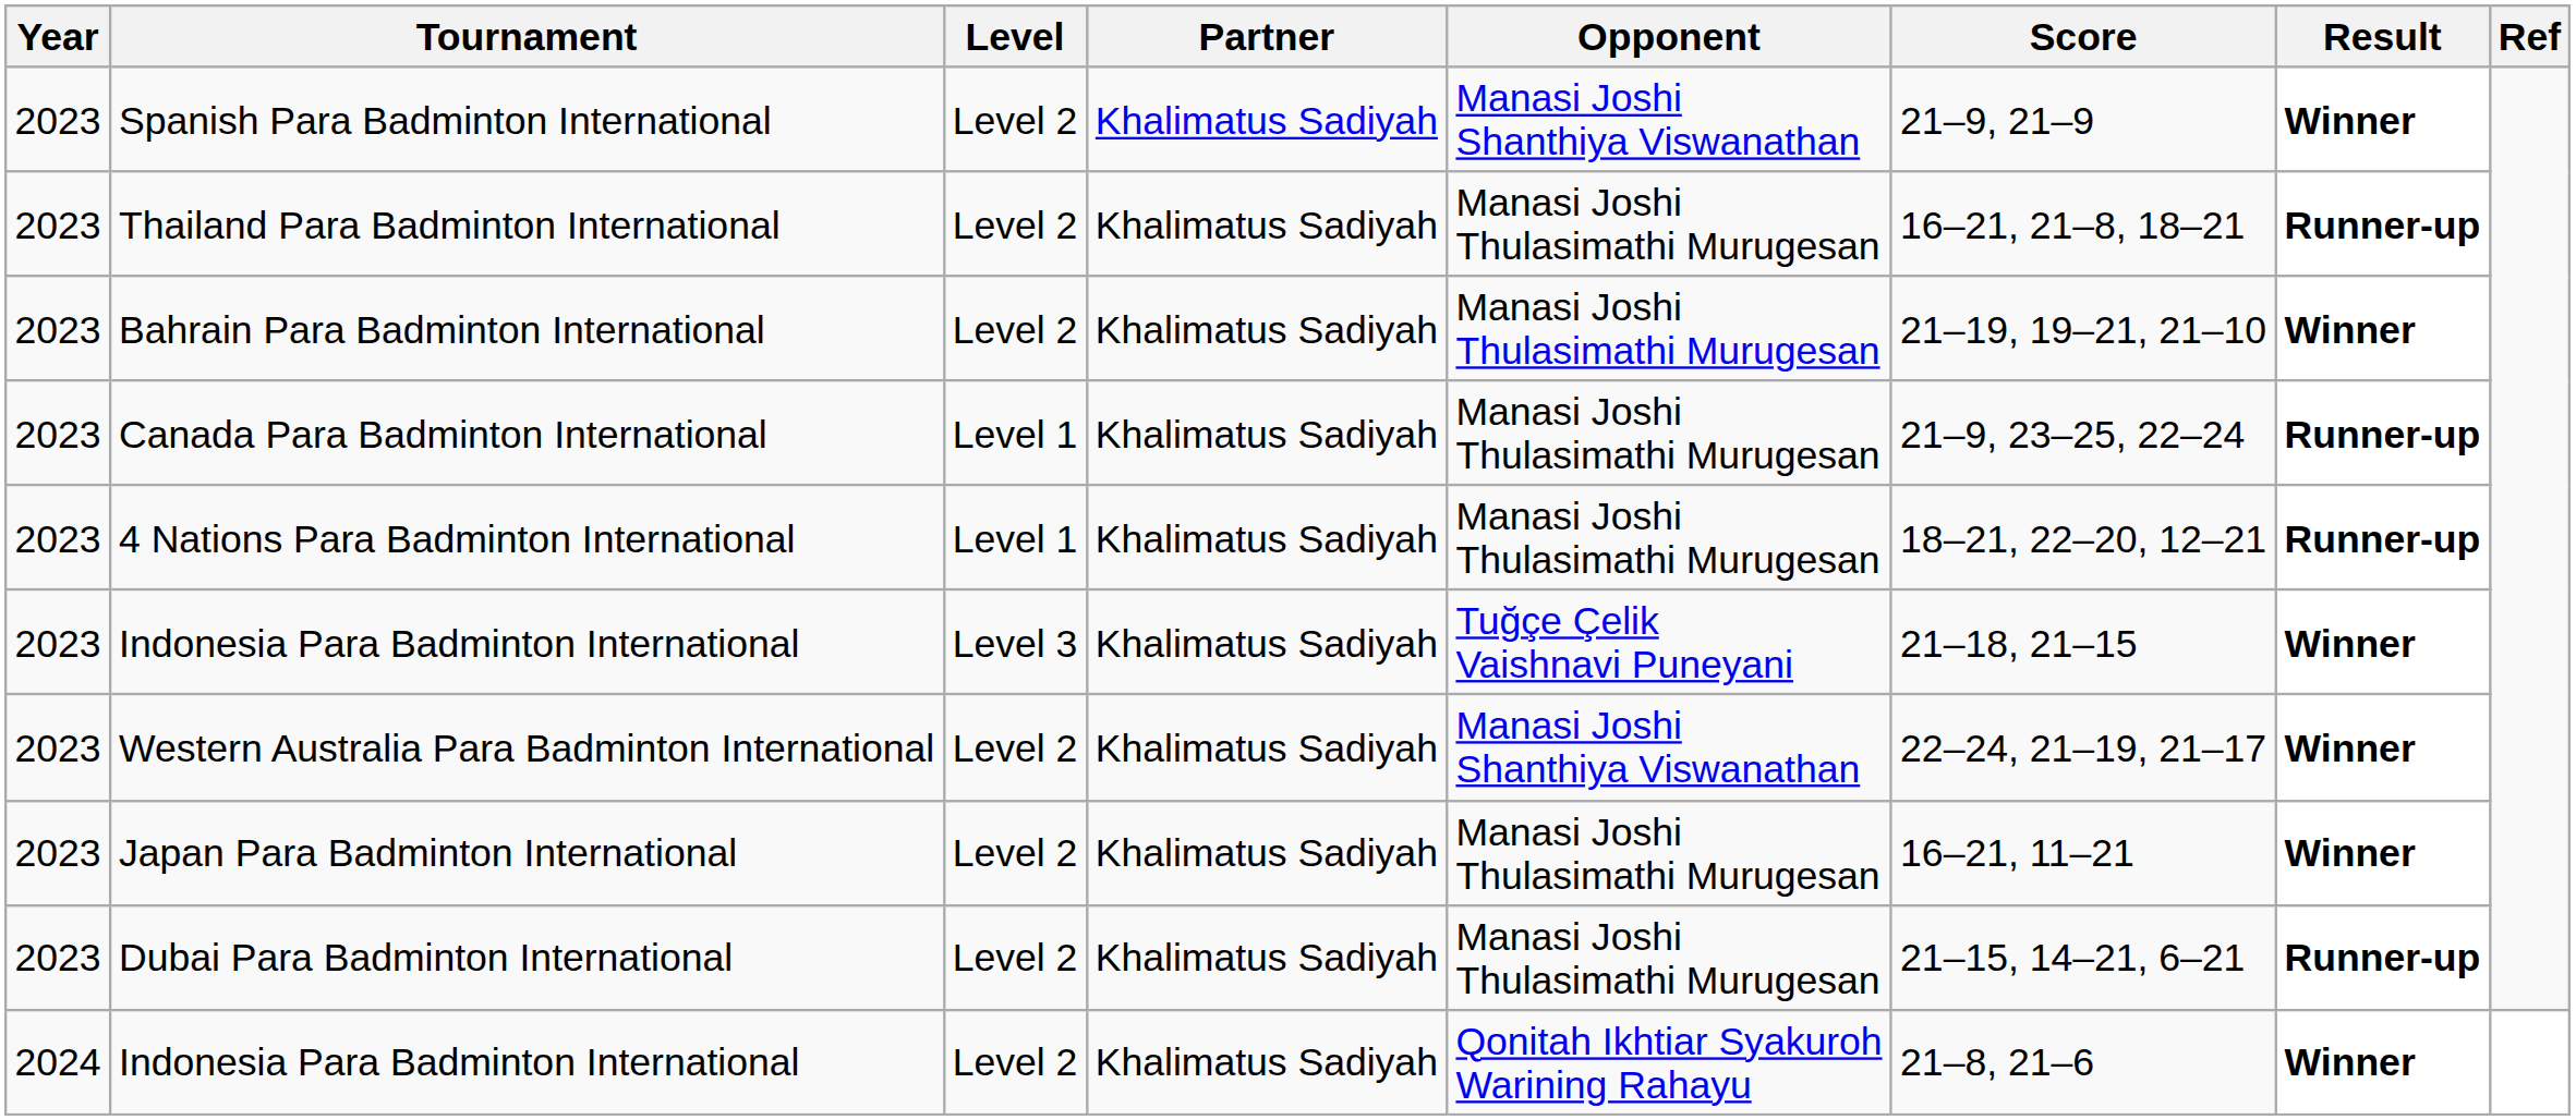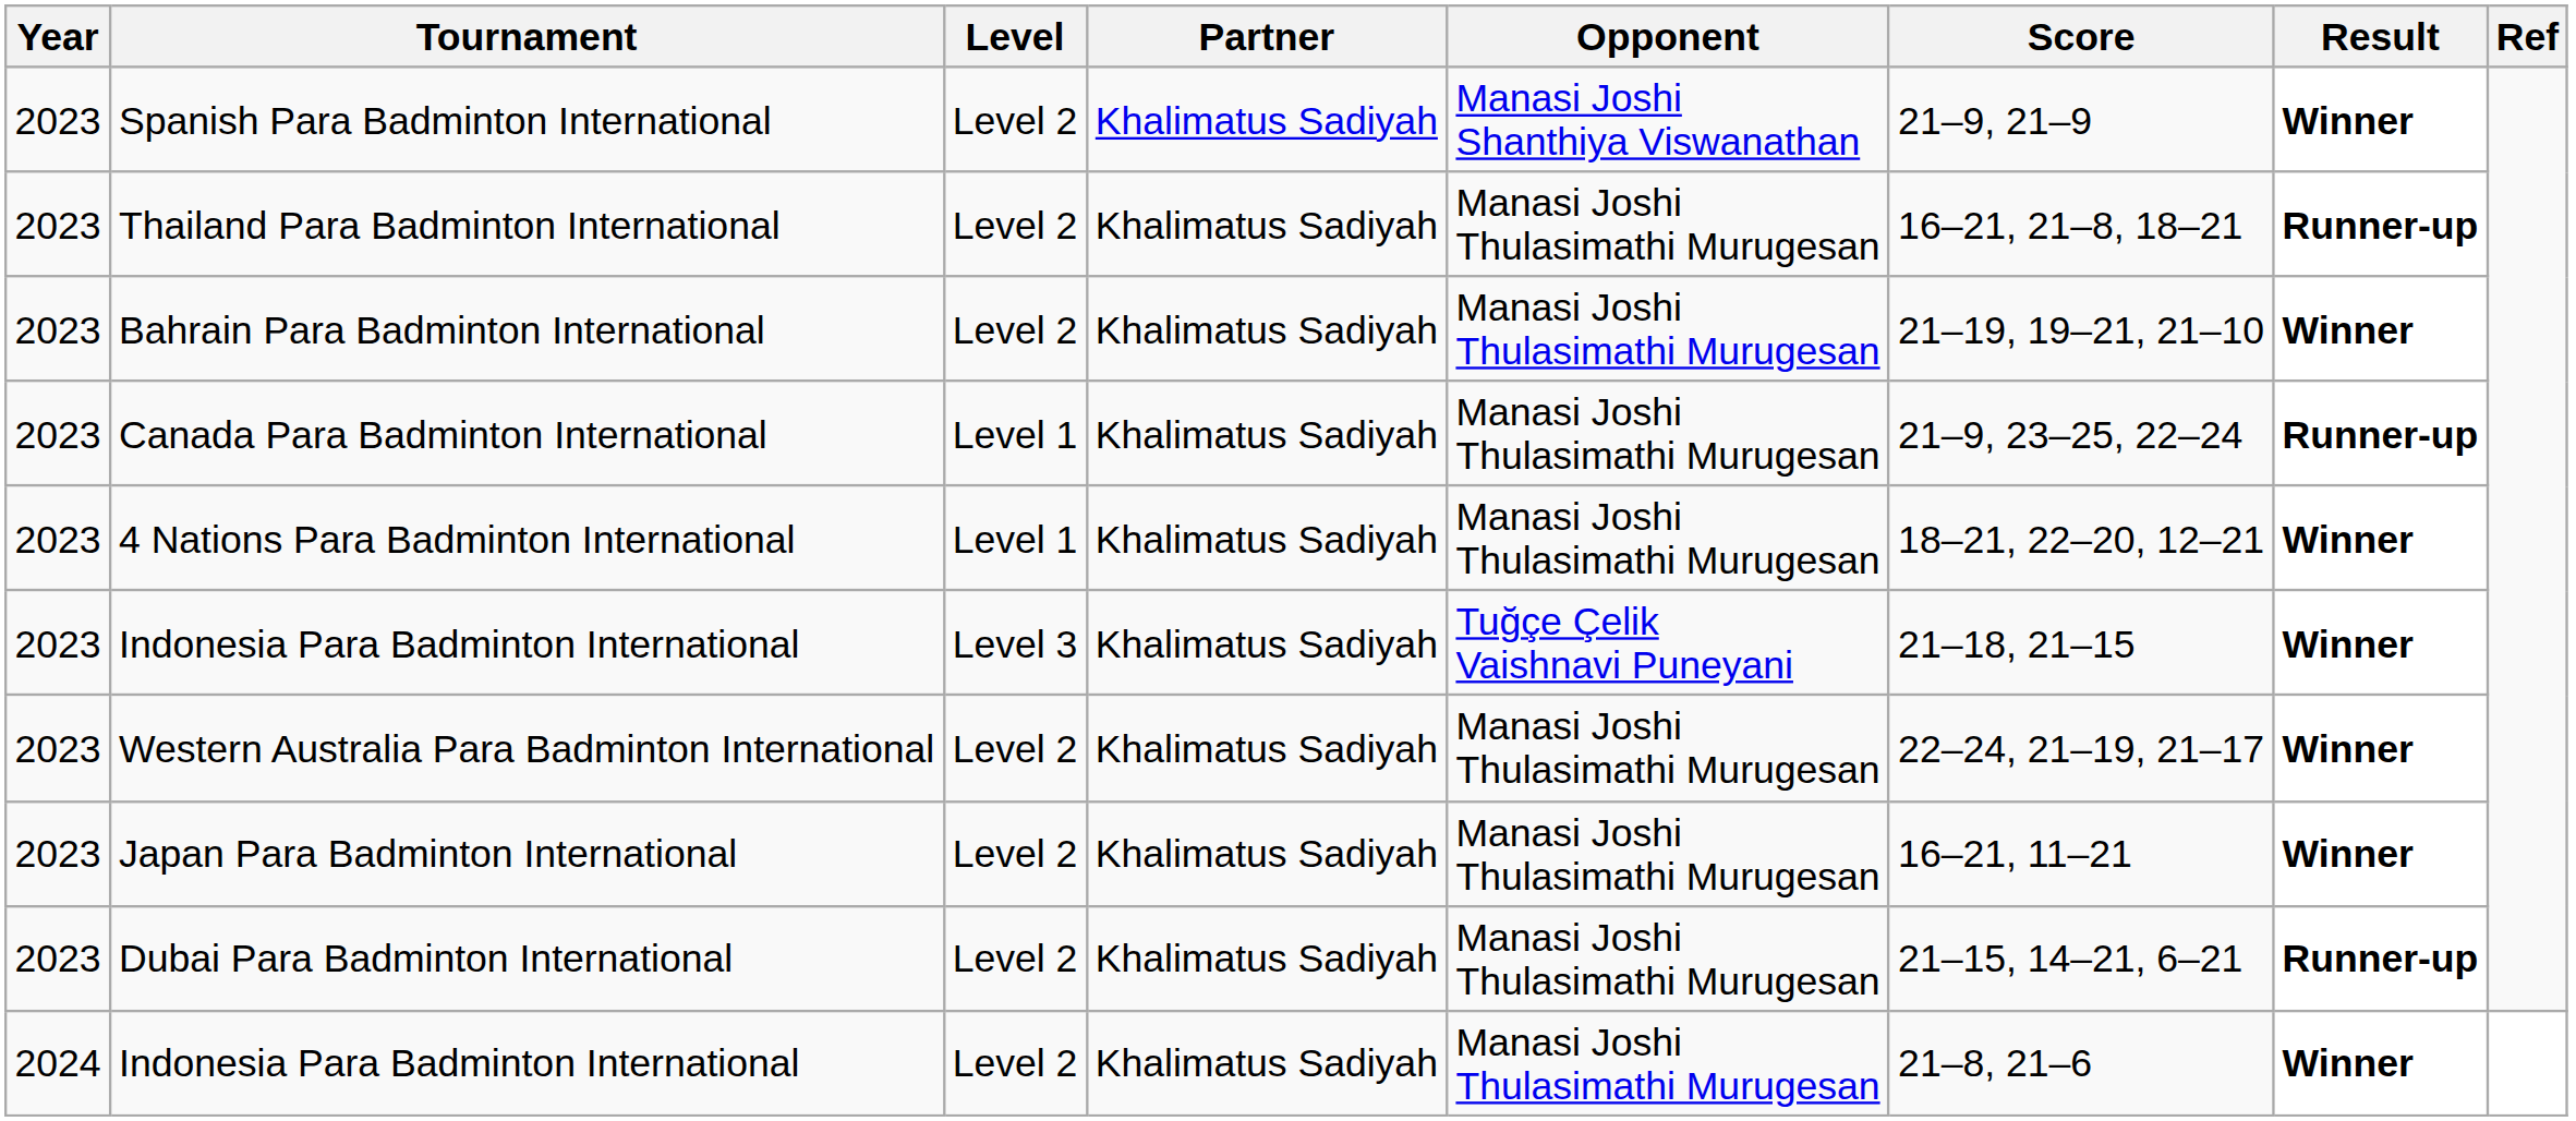4 Nations Para Badminton International | Result: Runner-up -> Winner
Western Australia Para Badminton International | Opponent: Manasi Joshi Shanthiya Viswanathan -> Manasi Joshi Thulasimathi Murugesan
Indonesia Para Badminton International / Level 2 | Opponent: Qonitah Ikhtiar Syakuroh Warining Rahayu -> Manasi Joshi Thulasimathi Murugesan
